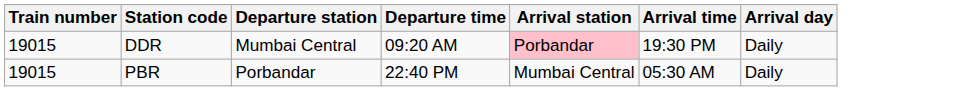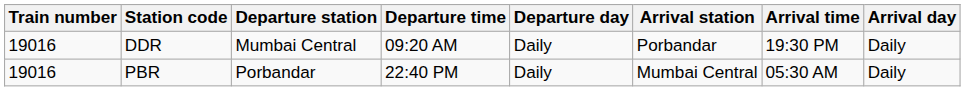+ column: Departure day | Daily | Daily
DDR | Train number: 19015 -> 19016
DDR | Arrival station: pink background -> no background
PBR | Train number: 19015 -> 19016
